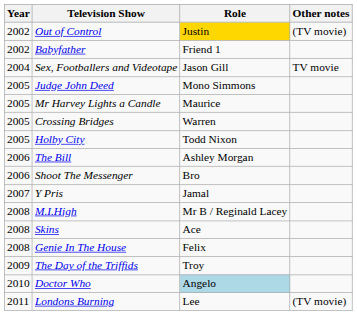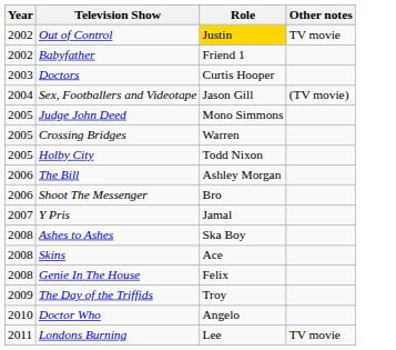Out of Control | Other notes: (TV movie) -> TV movie
+ row: 2003 | Doctors | Curtis Hooper
Sex, Footballers and Videotape | Other notes: TV movie -> (TV movie)
- row: 2005 | Mr Harvey Lights a Candle | Maurice
- row: 2008 | M.I.High | Mr B / Reginald Lacey
+ row: 2008 | Ashes to Ashes | Ska Boy
Doctor Who | Role: lightblue background -> no background
Londons Burning | Other notes: (TV movie) -> TV movie
